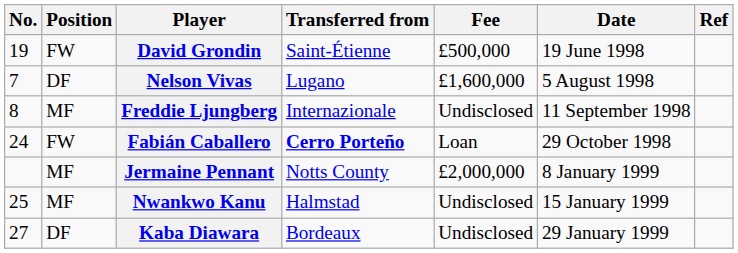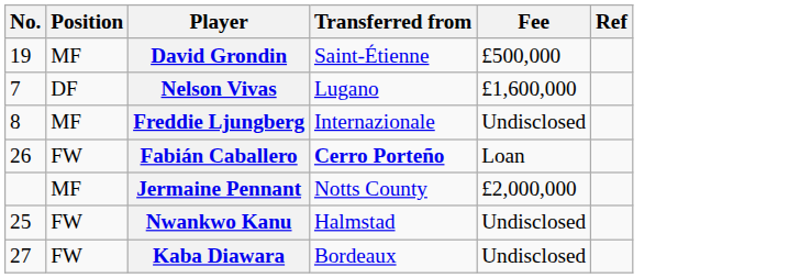- column: Date | 19 June 1998 | 5 August 1998 | 11 September 1998 | 29 October 1998 | 8 January 1999 | 15 January 1999 | 29 January 1999
David Grondin | Position: FW -> MF
Fabián Caballero | No.: 24 -> 26
Nwankwo Kanu | Position: MF -> FW
Kaba Diawara | Position: DF -> FW
